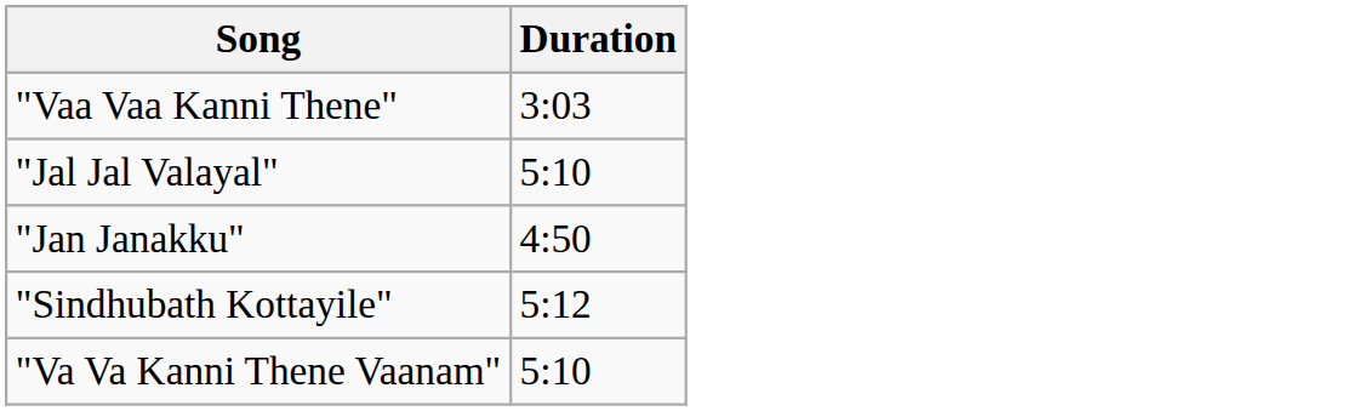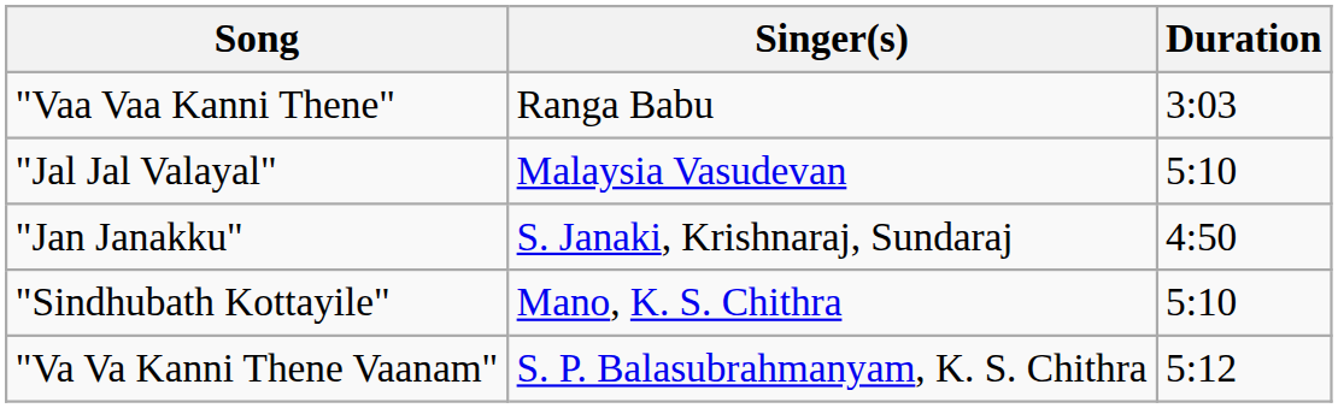+ column: Singer(s) | Ranga Babu | Malaysia Vasudevan | S. Janaki, Krishnaraj, Sundaraj | Mano, K. S. Chithra | S. P. Balasubrahmanyam, K. S. Chithra
"Sindhubath Kottayile" | Duration: 5:12 -> 5:10
"Va Va Kanni Thene Vaanam" | Duration: 5:10 -> 5:12
